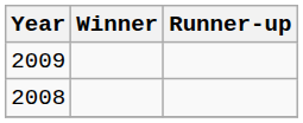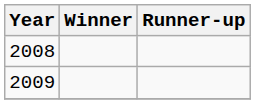rows swapped: 2008 <-> 2009
